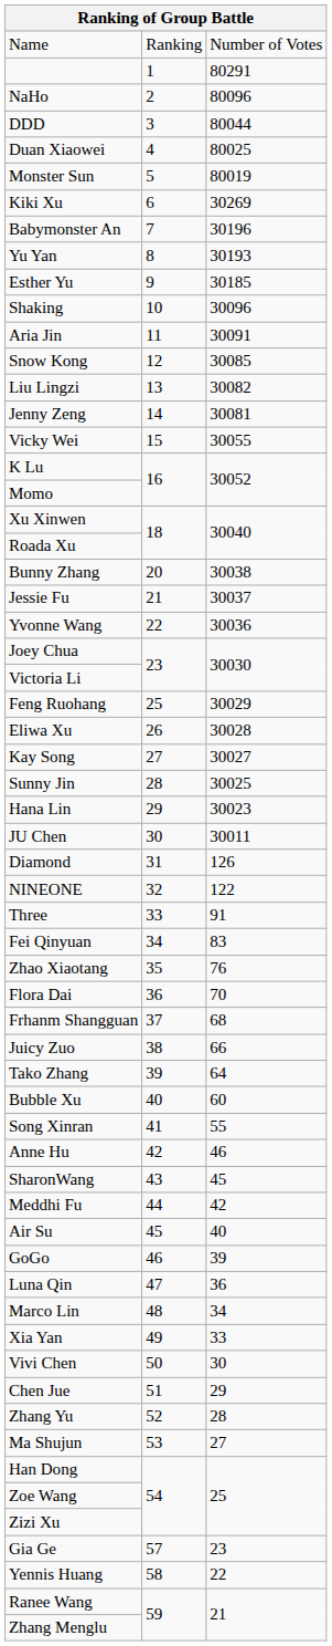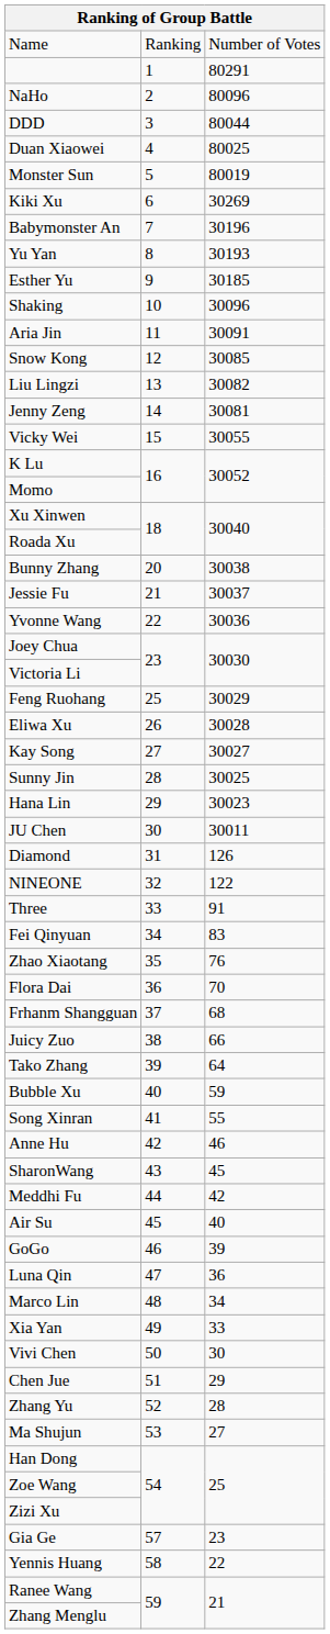Bubble Xu | column 3: 60 -> 59
